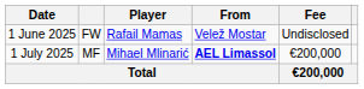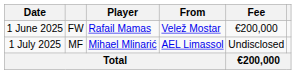1 June 2025 | Fee: Undisclosed -> €200,000
1 July 2025 | From: bold -> normal
1 July 2025 | Fee: €200,000 -> Undisclosed
